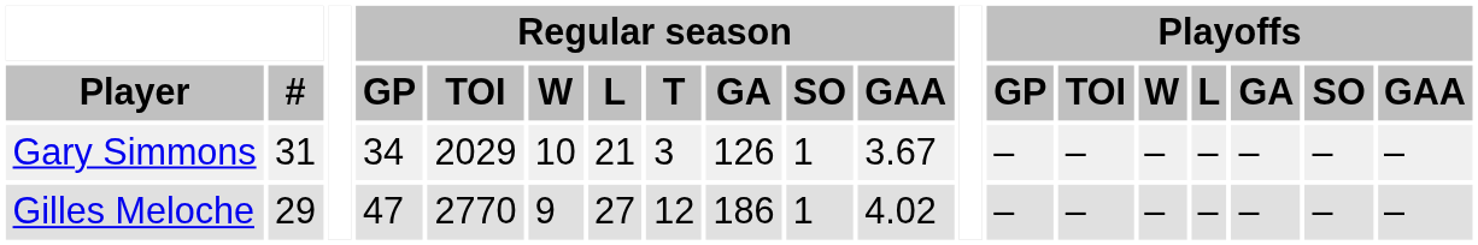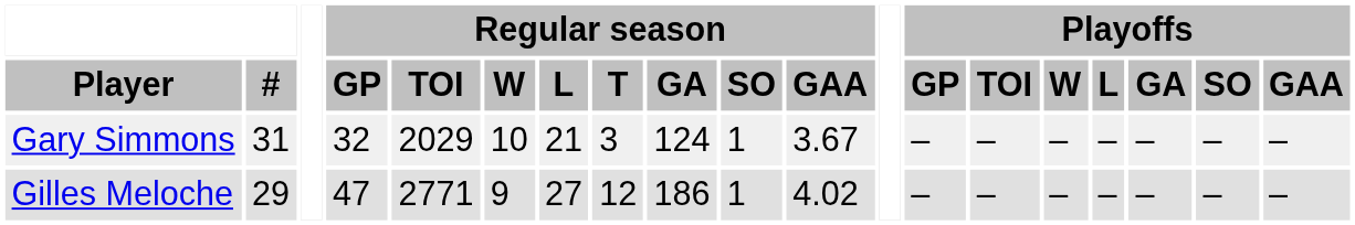Gary Simmons | Regular season / GP: 34 -> 32
Gary Simmons | Regular season / GA: 126 -> 124
Gilles Meloche | Regular season / TOI: 2770 -> 2771
